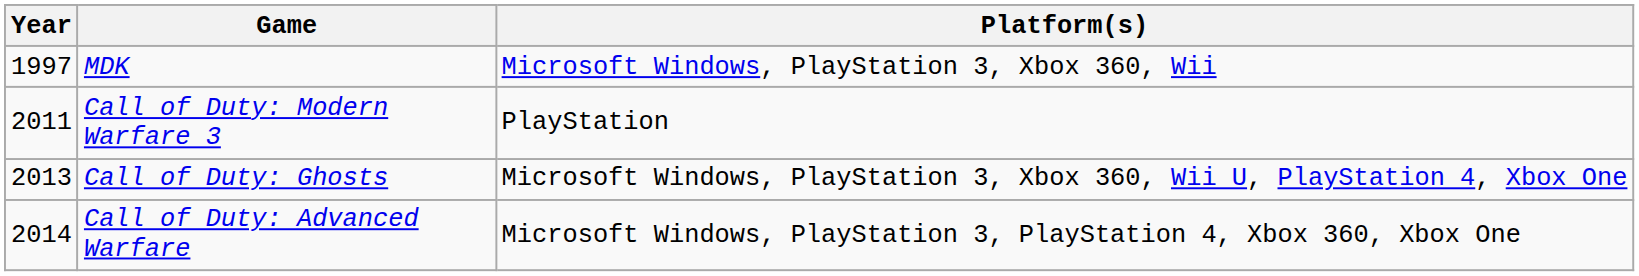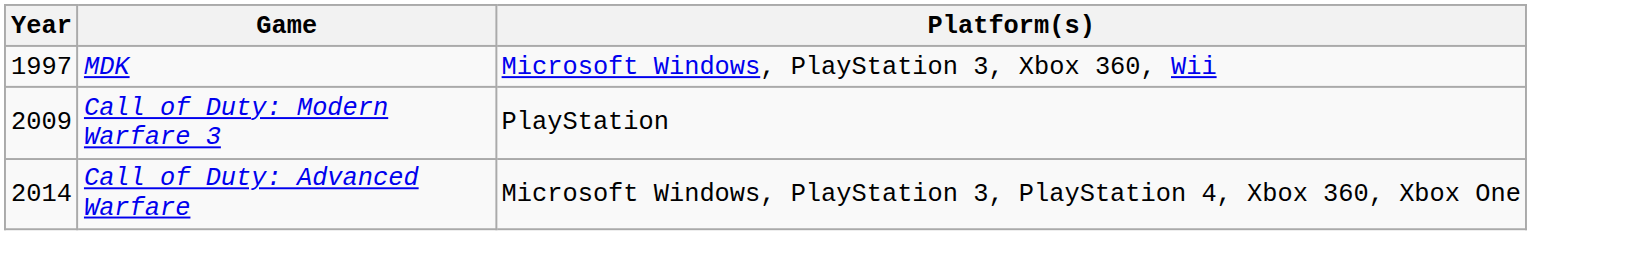Call of Duty: Modern Warfare 3 | Year: 2011 -> 2009
- row: 2013 | Call of Duty: Ghosts | Microsoft Windows, PlayStation 3, Xbox 360, Wii U, PlayStation 4, Xbox One
